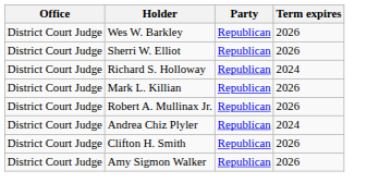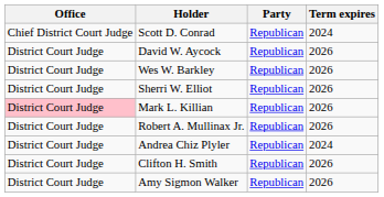+ row: Chief District Court Judge | Scott D. Conrad | Republican | 2024
+ row: District Court Judge | David W. Aycock | Republican | 2026
- row: District Court Judge | Richard S. Holloway | Republican | 2024
Mark L. Killian | Office: no background -> pink background
